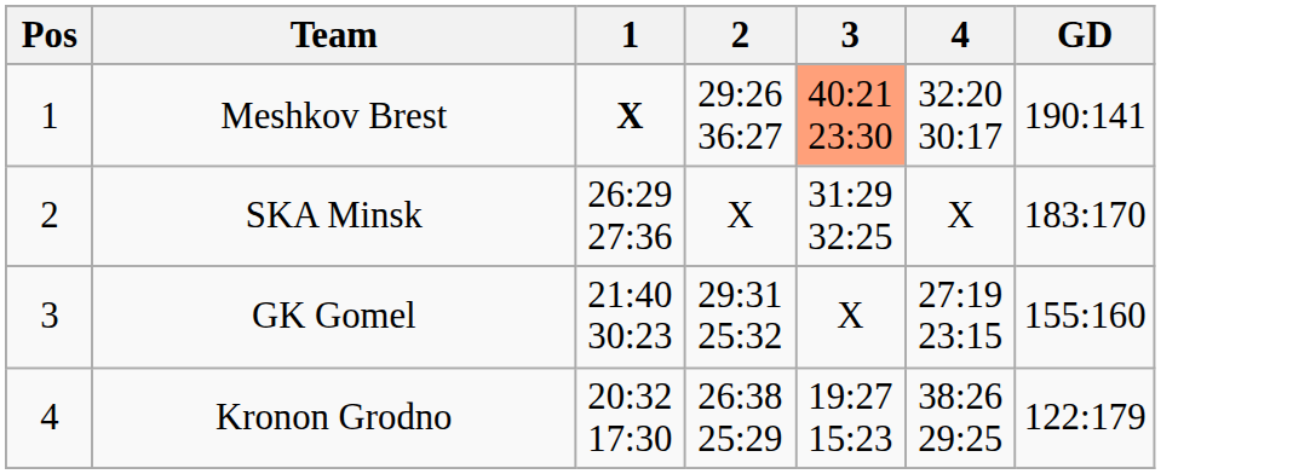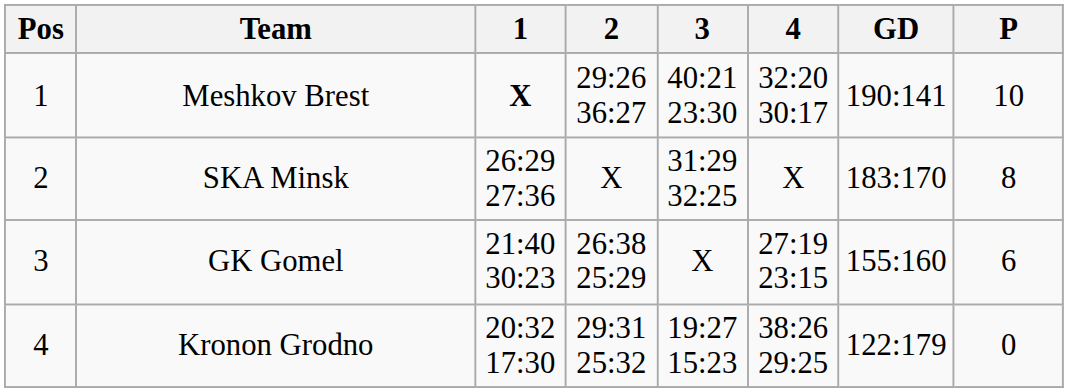+ column: P | 10 | 8 | 6 | 0
Meshkov Brest | 3: lightsalmon background -> no background
GK Gomel | 2: 29:31 25:32 -> 26:38 25:29
Kronon Grodno | 2: 26:38 25:29 -> 29:31 25:32
